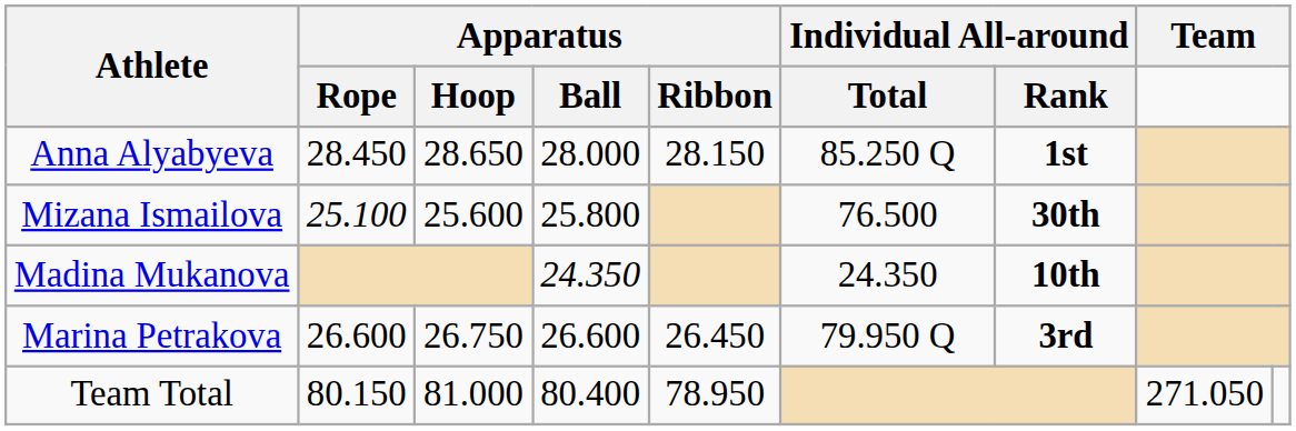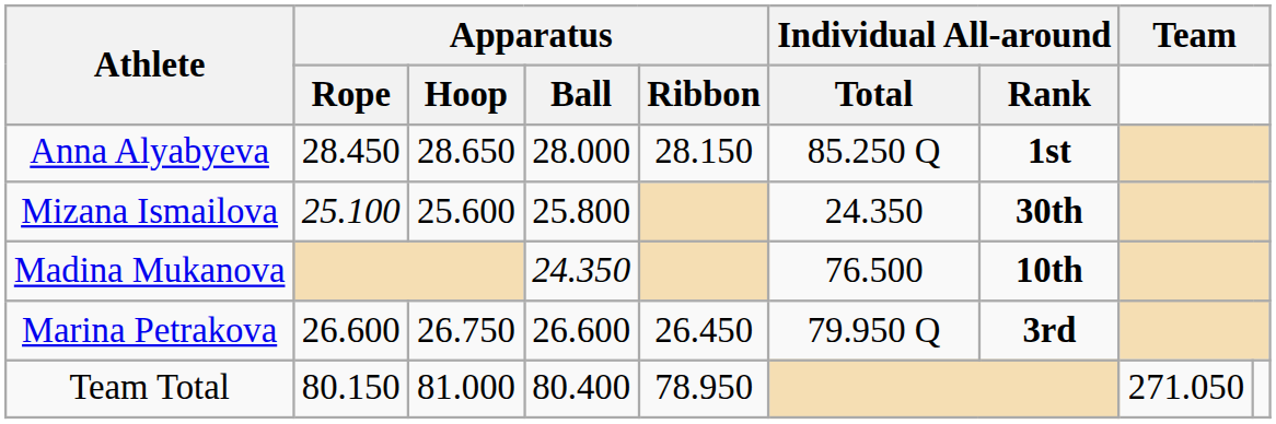Mizana Ismailova | Individual All-around / Total: 76.500 -> 24.350
Madina Mukanova | Individual All-around / Total: 24.350 -> 76.500
